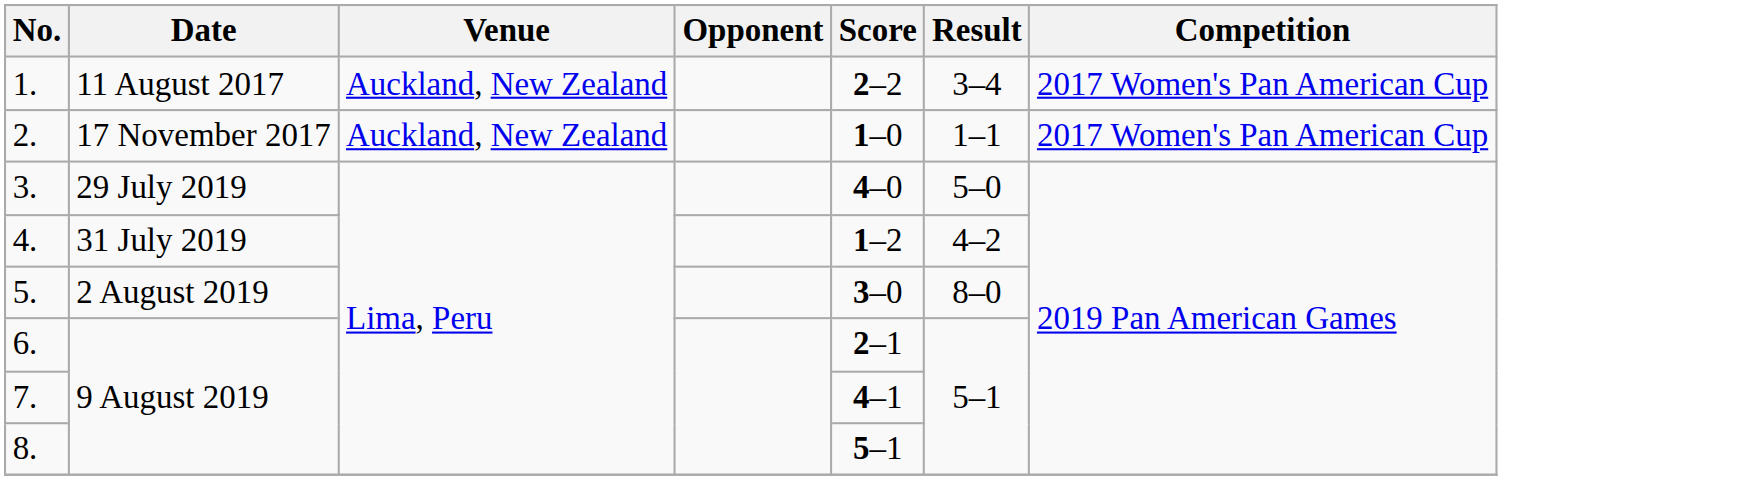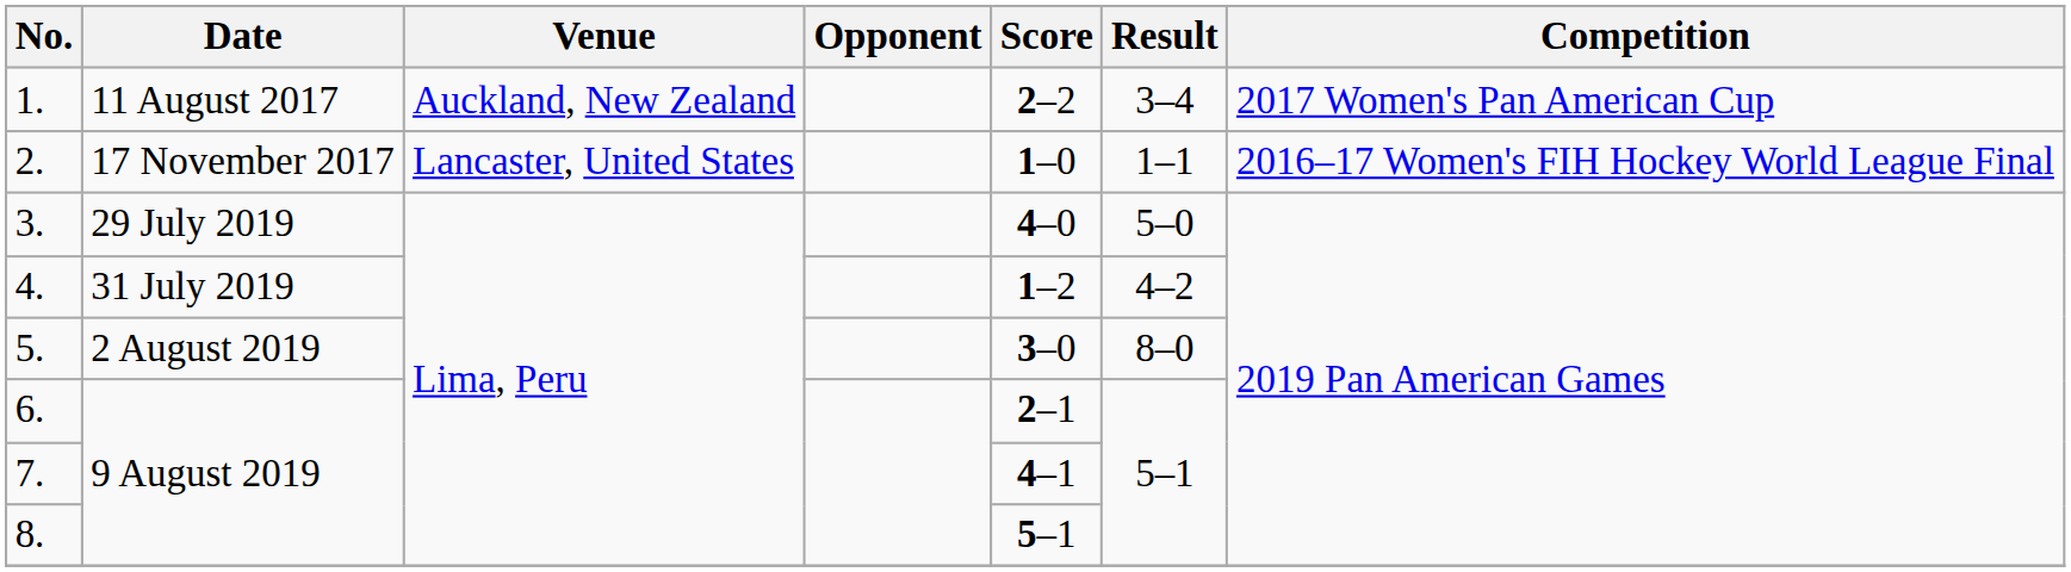2. | Venue: Auckland, New Zealand -> Lancaster, United States
2. | Competition: 2017 Women's Pan American Cup -> 2016–17 Women's FIH Hockey World League Final
